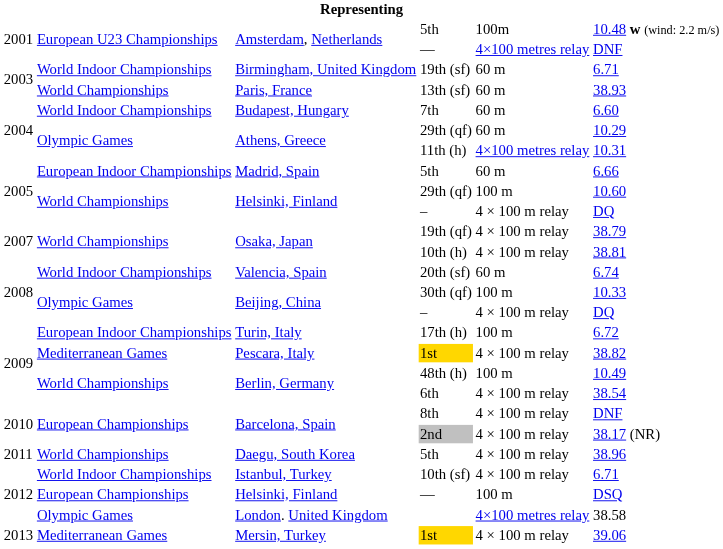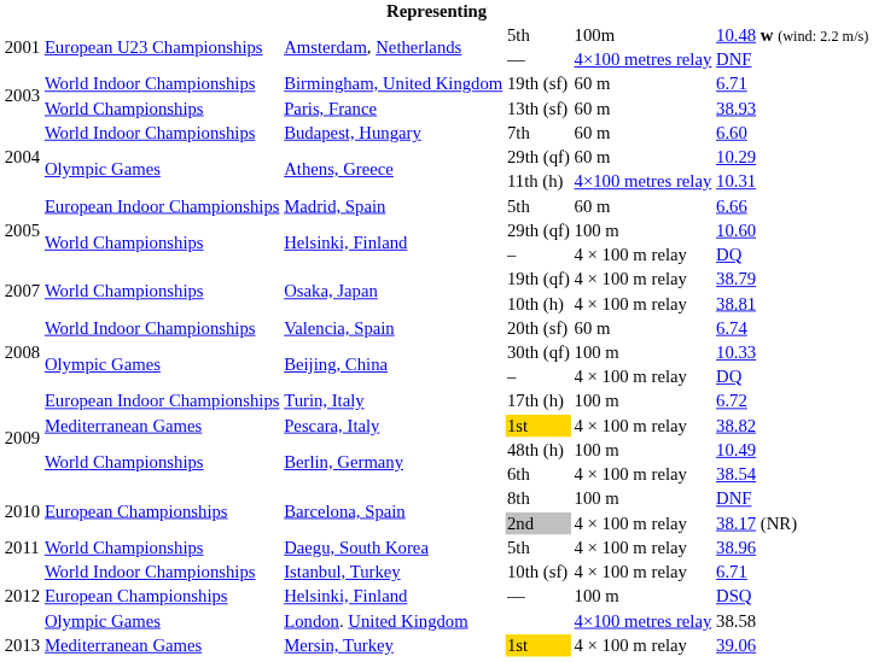8th | column 5: 4 × 100 m relay -> 100 m
